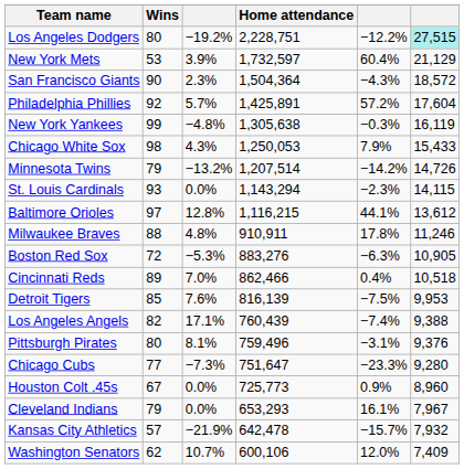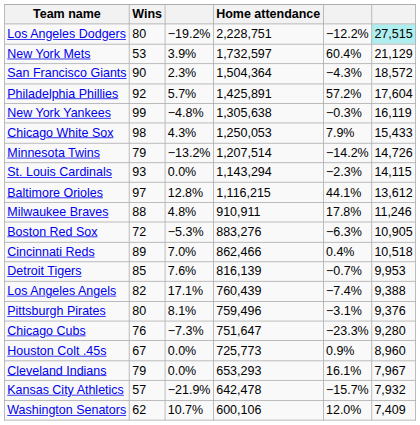Detroit Tigers | column 5: −7.5% -> −0.7%
Chicago Cubs | Wins: 77 -> 76
